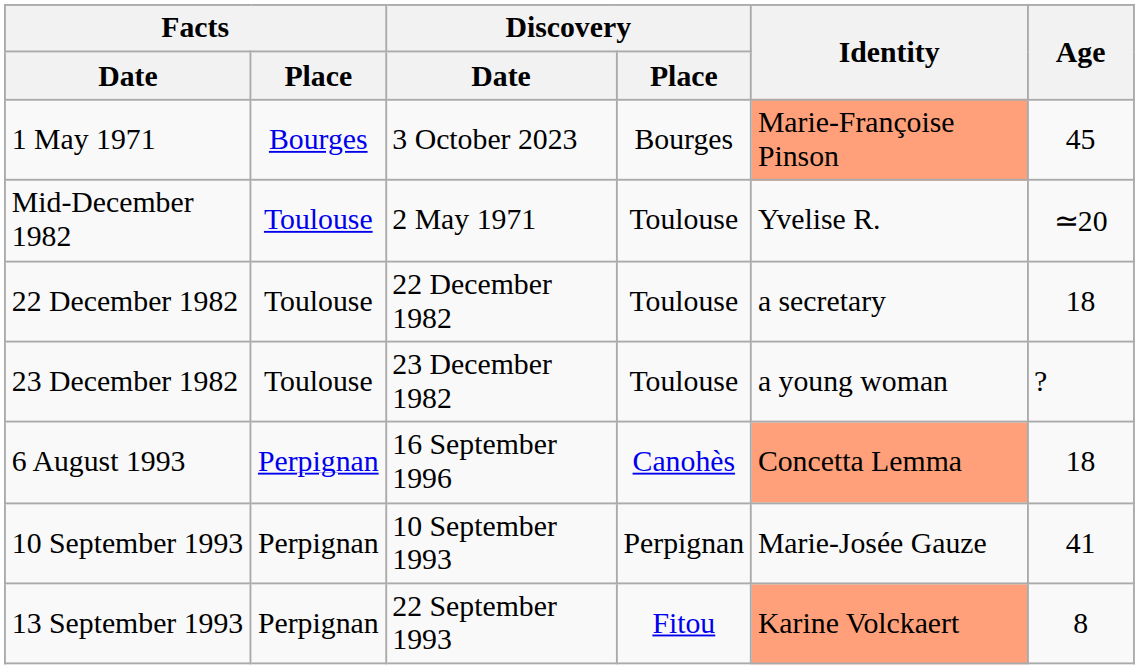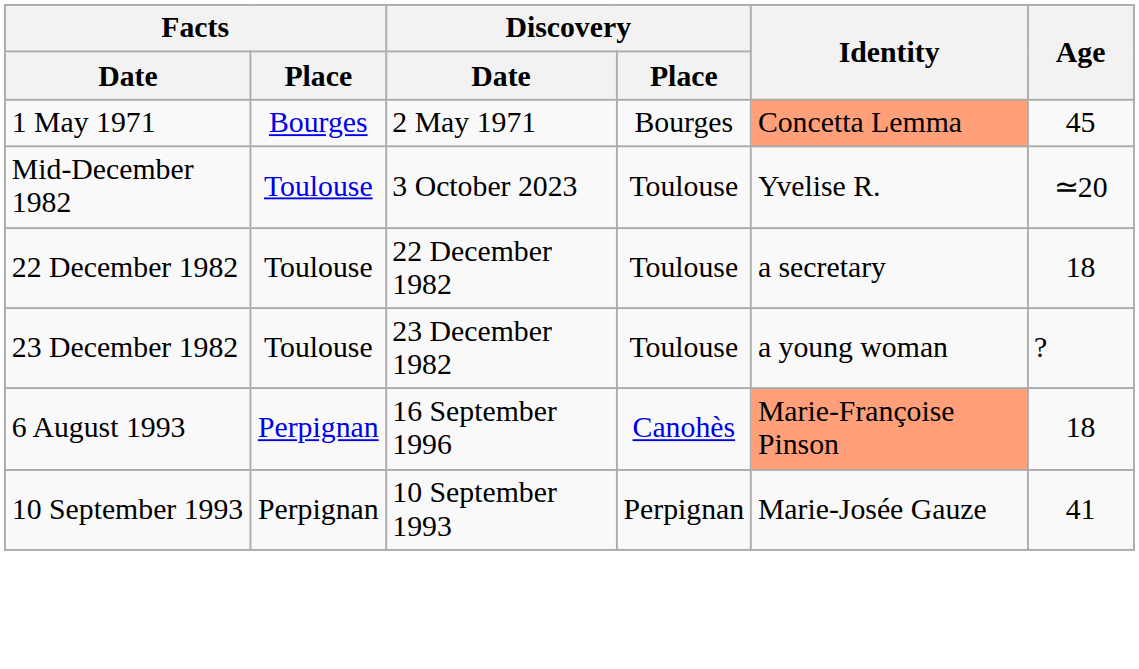1 May 1971 | Discovery / Date: 3 October 2023 -> 2 May 1971
1 May 1971 | Identity: Marie-Françoise Pinson -> Concetta Lemma
Mid-December 1982 | Discovery / Date: 2 May 1971 -> 3 October 2023
6 August 1993 | Identity: Concetta Lemma -> Marie-Françoise Pinson
- row: 13 September 1993 | Perpignan | 22 September 1993 | Fitou | Karine Volckaert | 8
